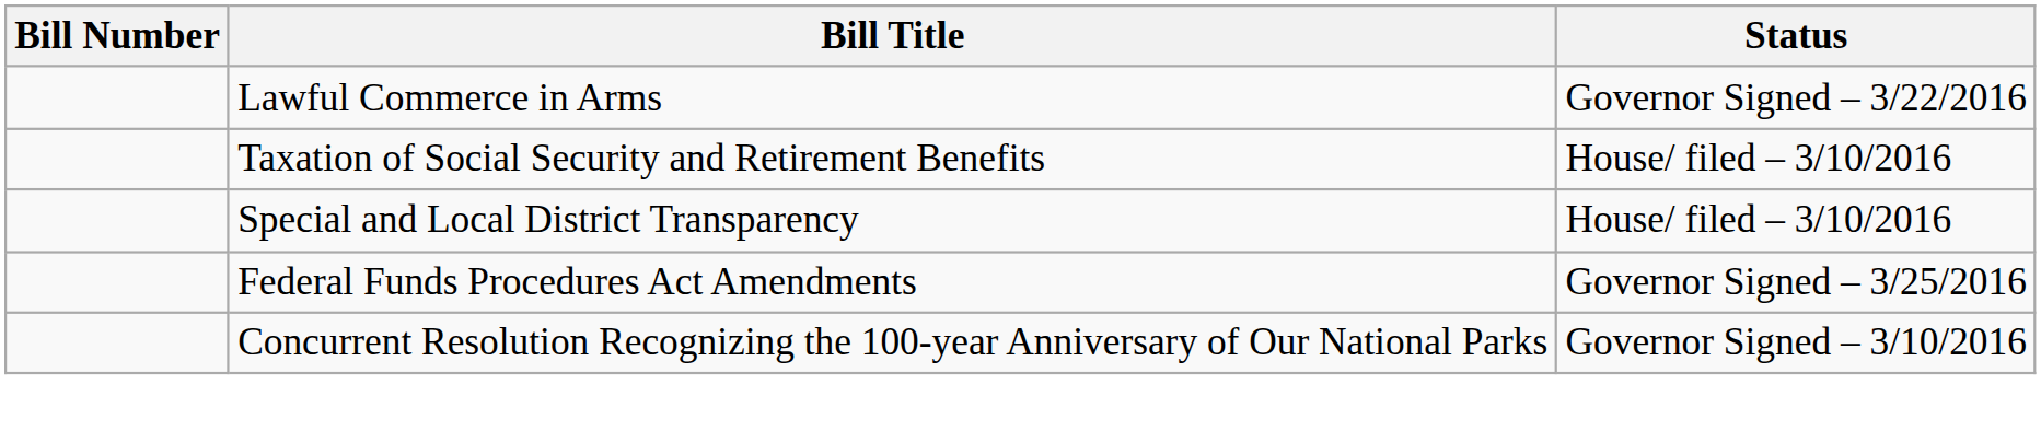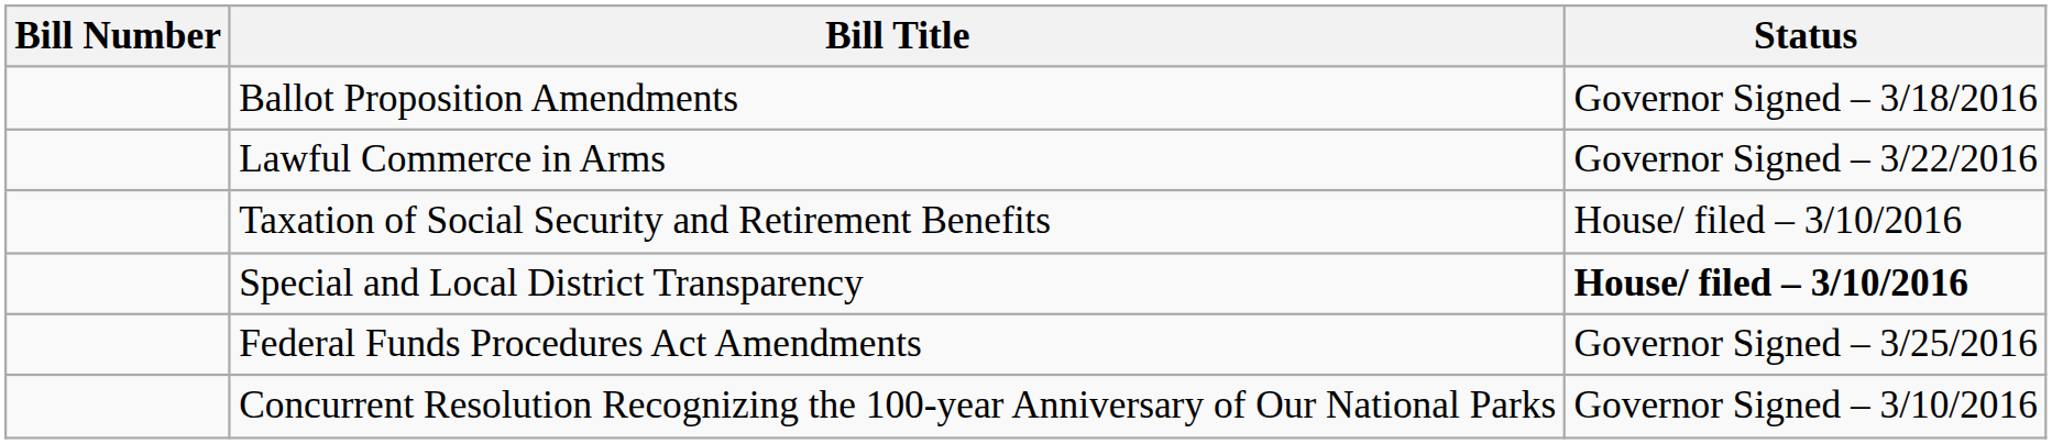+ row: Ballot Proposition Amendments | Governor Signed – 3/18/2016
Special and Local District Transparency | Status: normal -> bold
